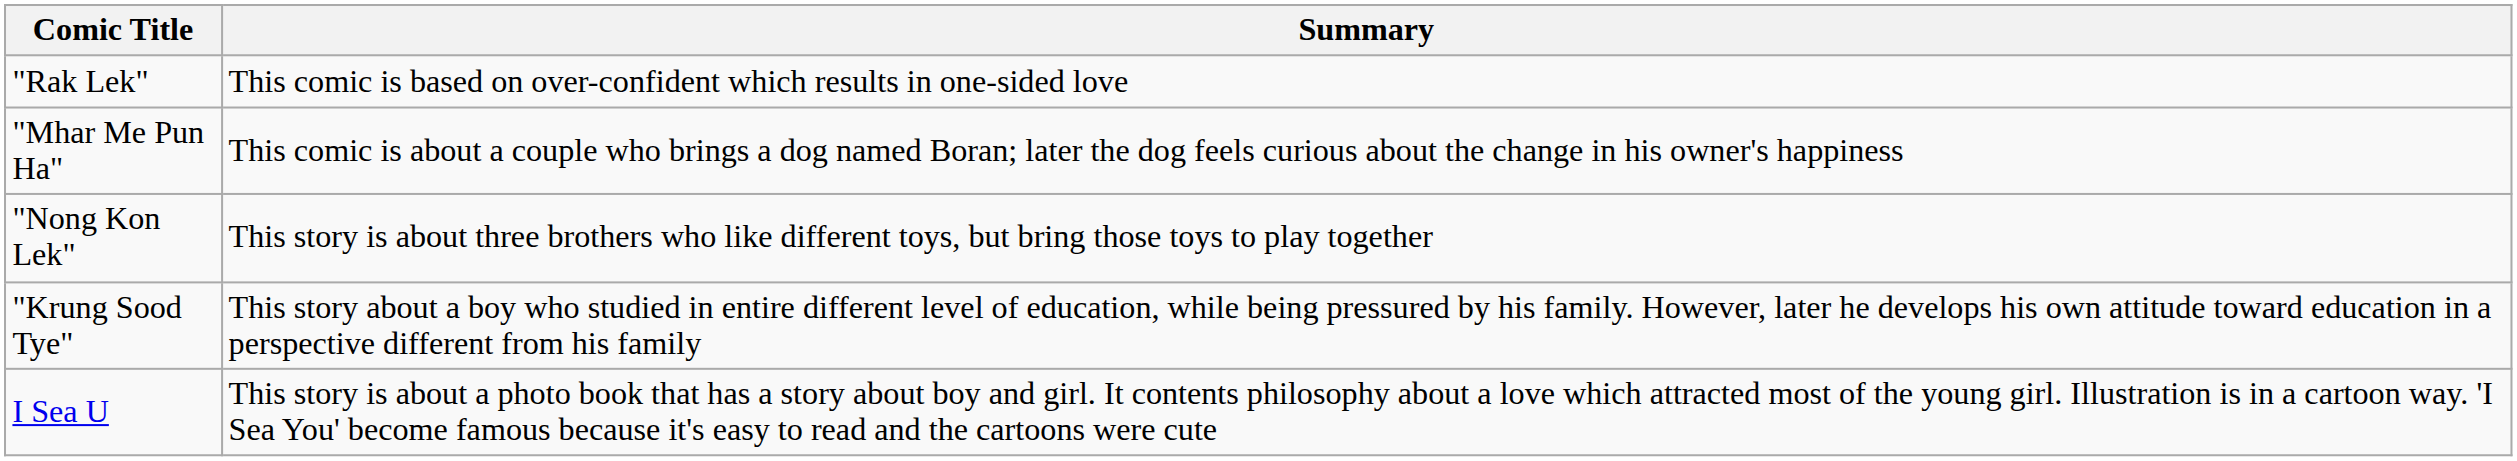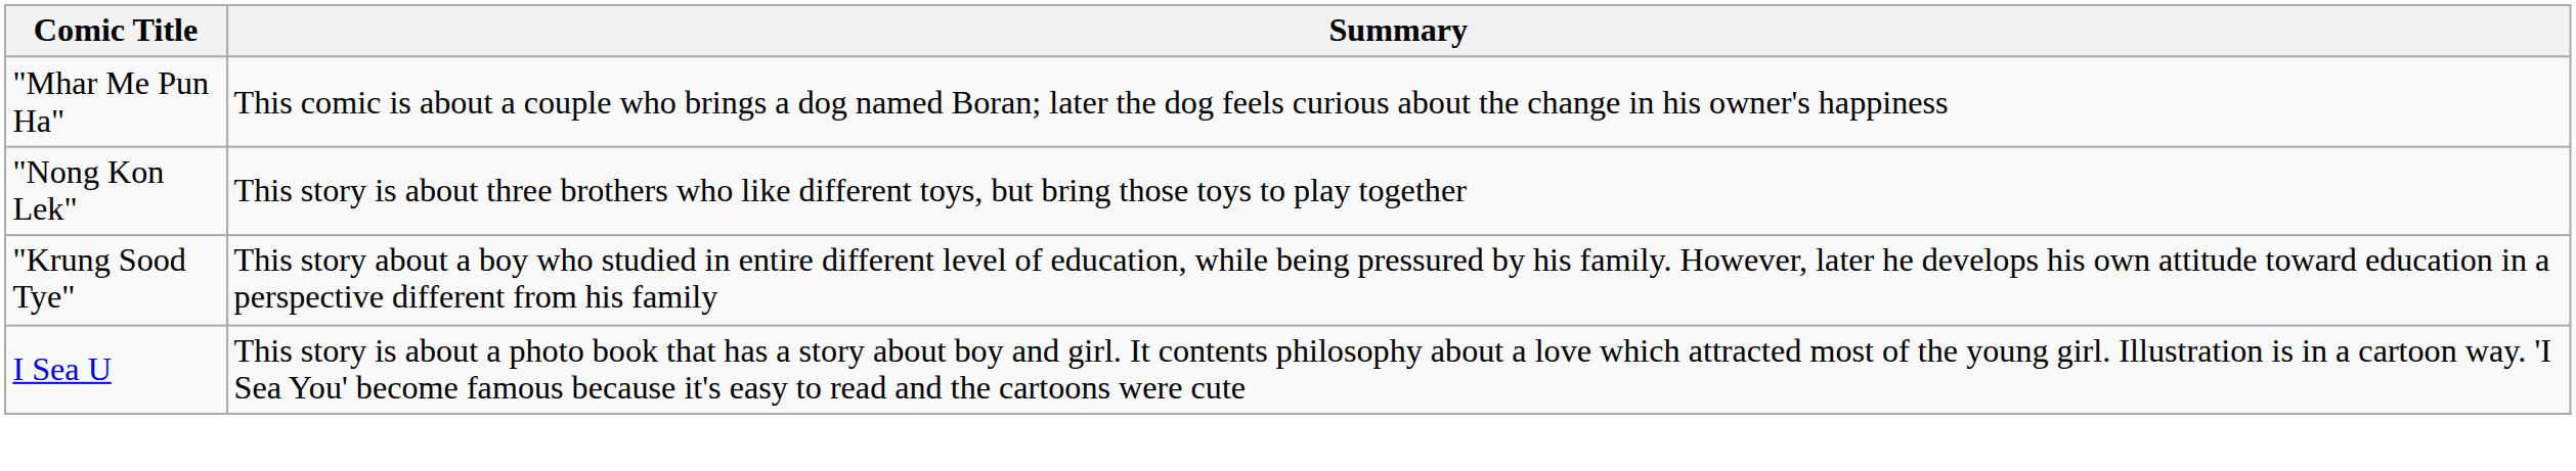- row: "Rak Lek" | This comic is based on over-confident which results in one-sided love
